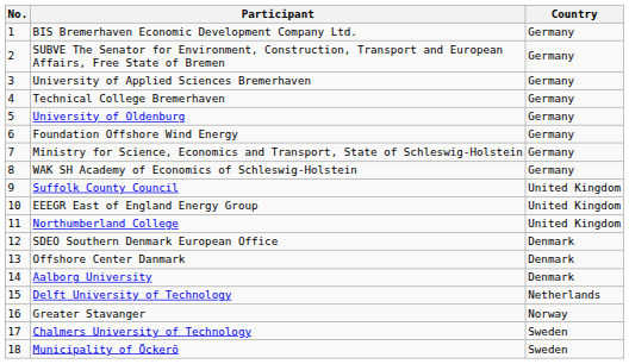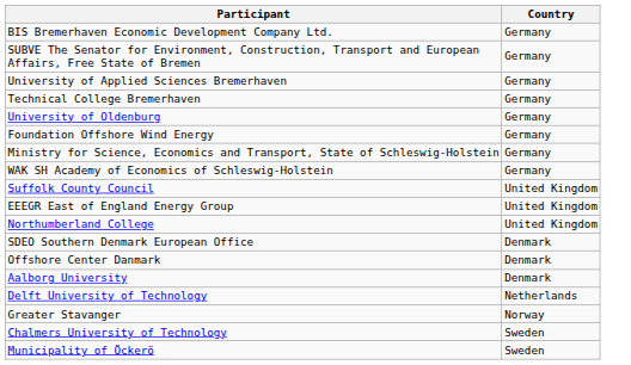- column: No. | 1 | 2 | 3 | 4 | 5 | 6 | 7 | 8 | 9 | 10 | 11 | 12 | 13 | 14 | 15 | 16 | 17 | 18
